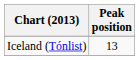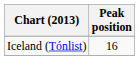Iceland (Tónlist) | Peak position: 13 -> 16
